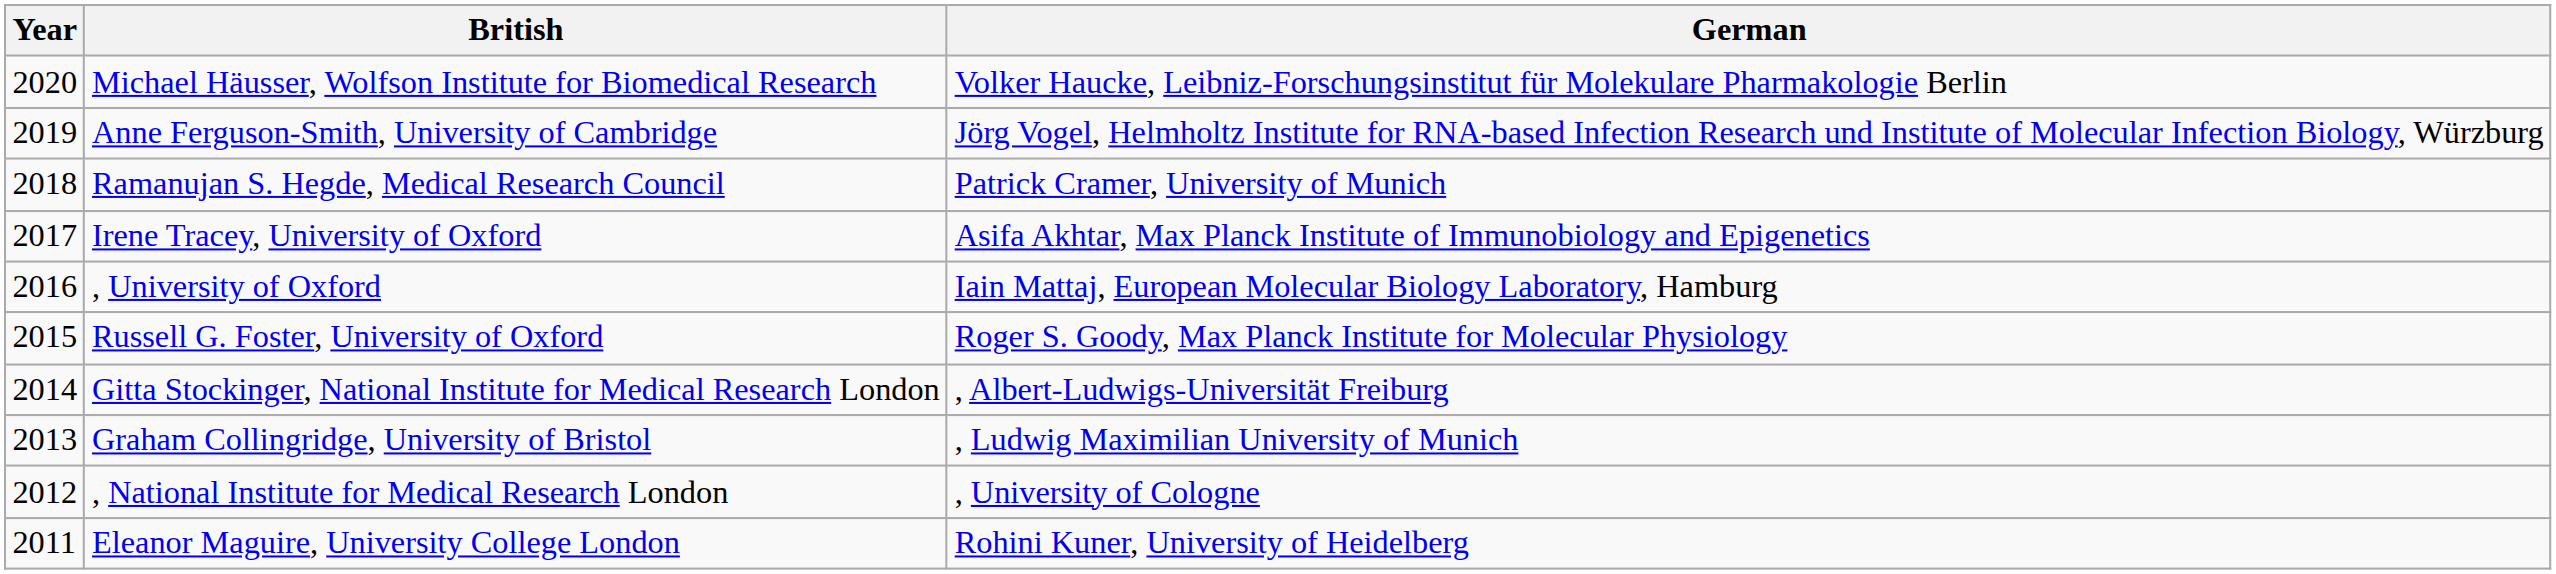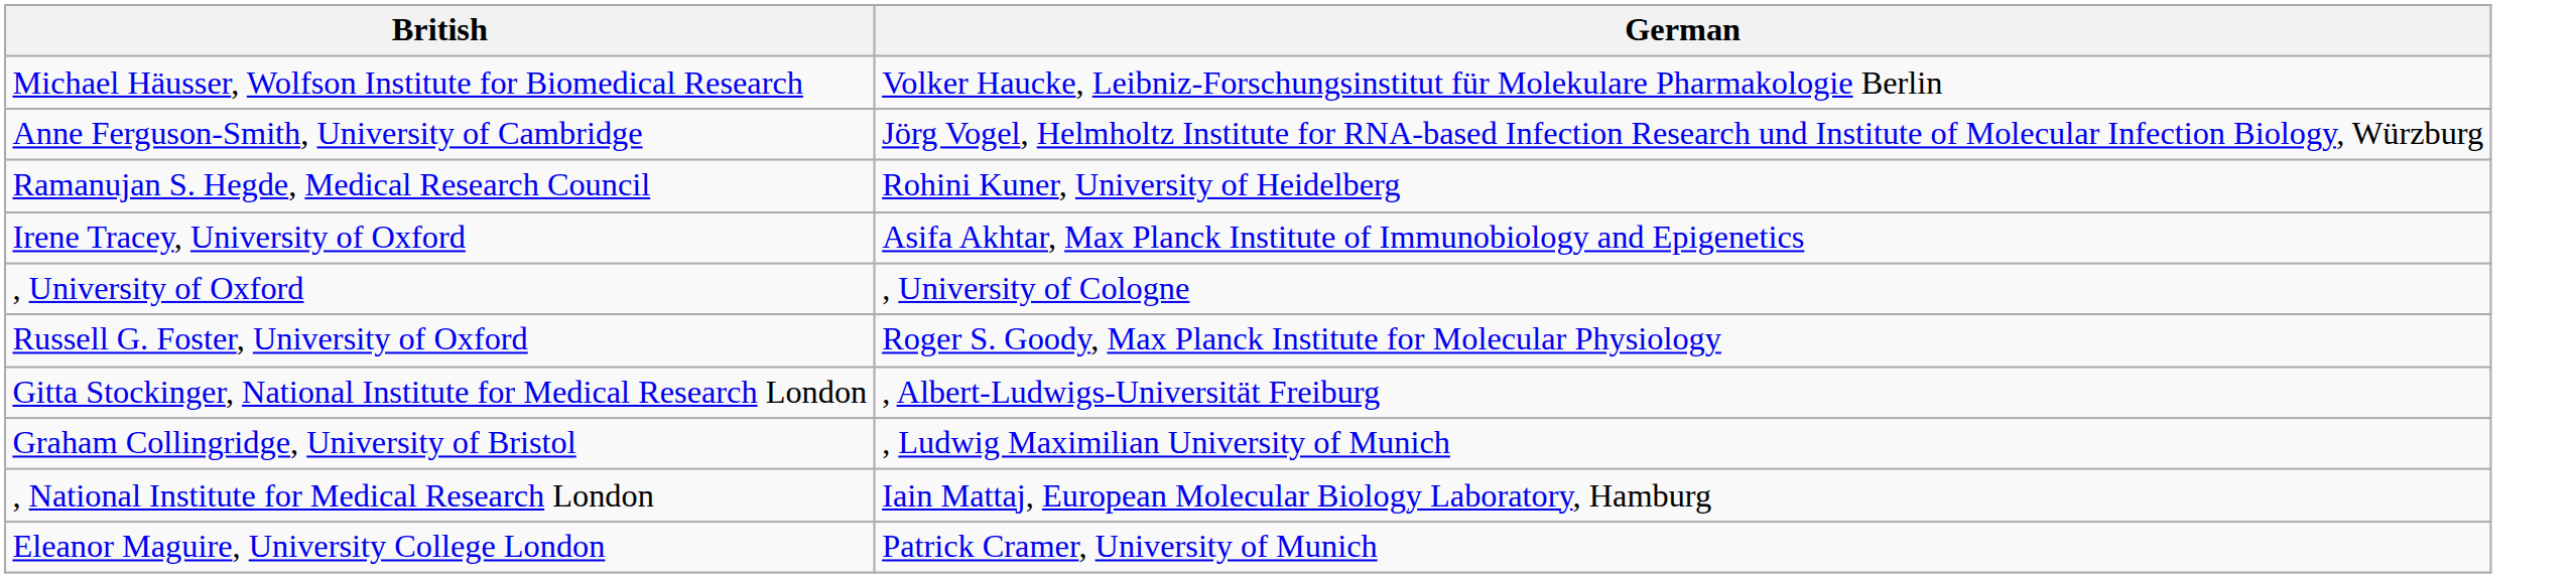- column: Year | 2020 | 2019 | 2018 | 2017 | 2016 | 2015 | 2014 | 2013 | 2012 | 2011
Ramanujan S. Hegde, Medical Research Council | German: Patrick Cramer, University of Munich -> Rohini Kuner, University of Heidelberg
, University of Oxford | German: Iain Mattaj, European Molecular Biology Laboratory, Hamburg -> , University of Cologne
, National Institute for Medical Research London | German: , University of Cologne -> Iain Mattaj, European Molecular Biology Laboratory, Hamburg
Eleanor Maguire, University College London | German: Rohini Kuner, University of Heidelberg -> Patrick Cramer, University of Munich
